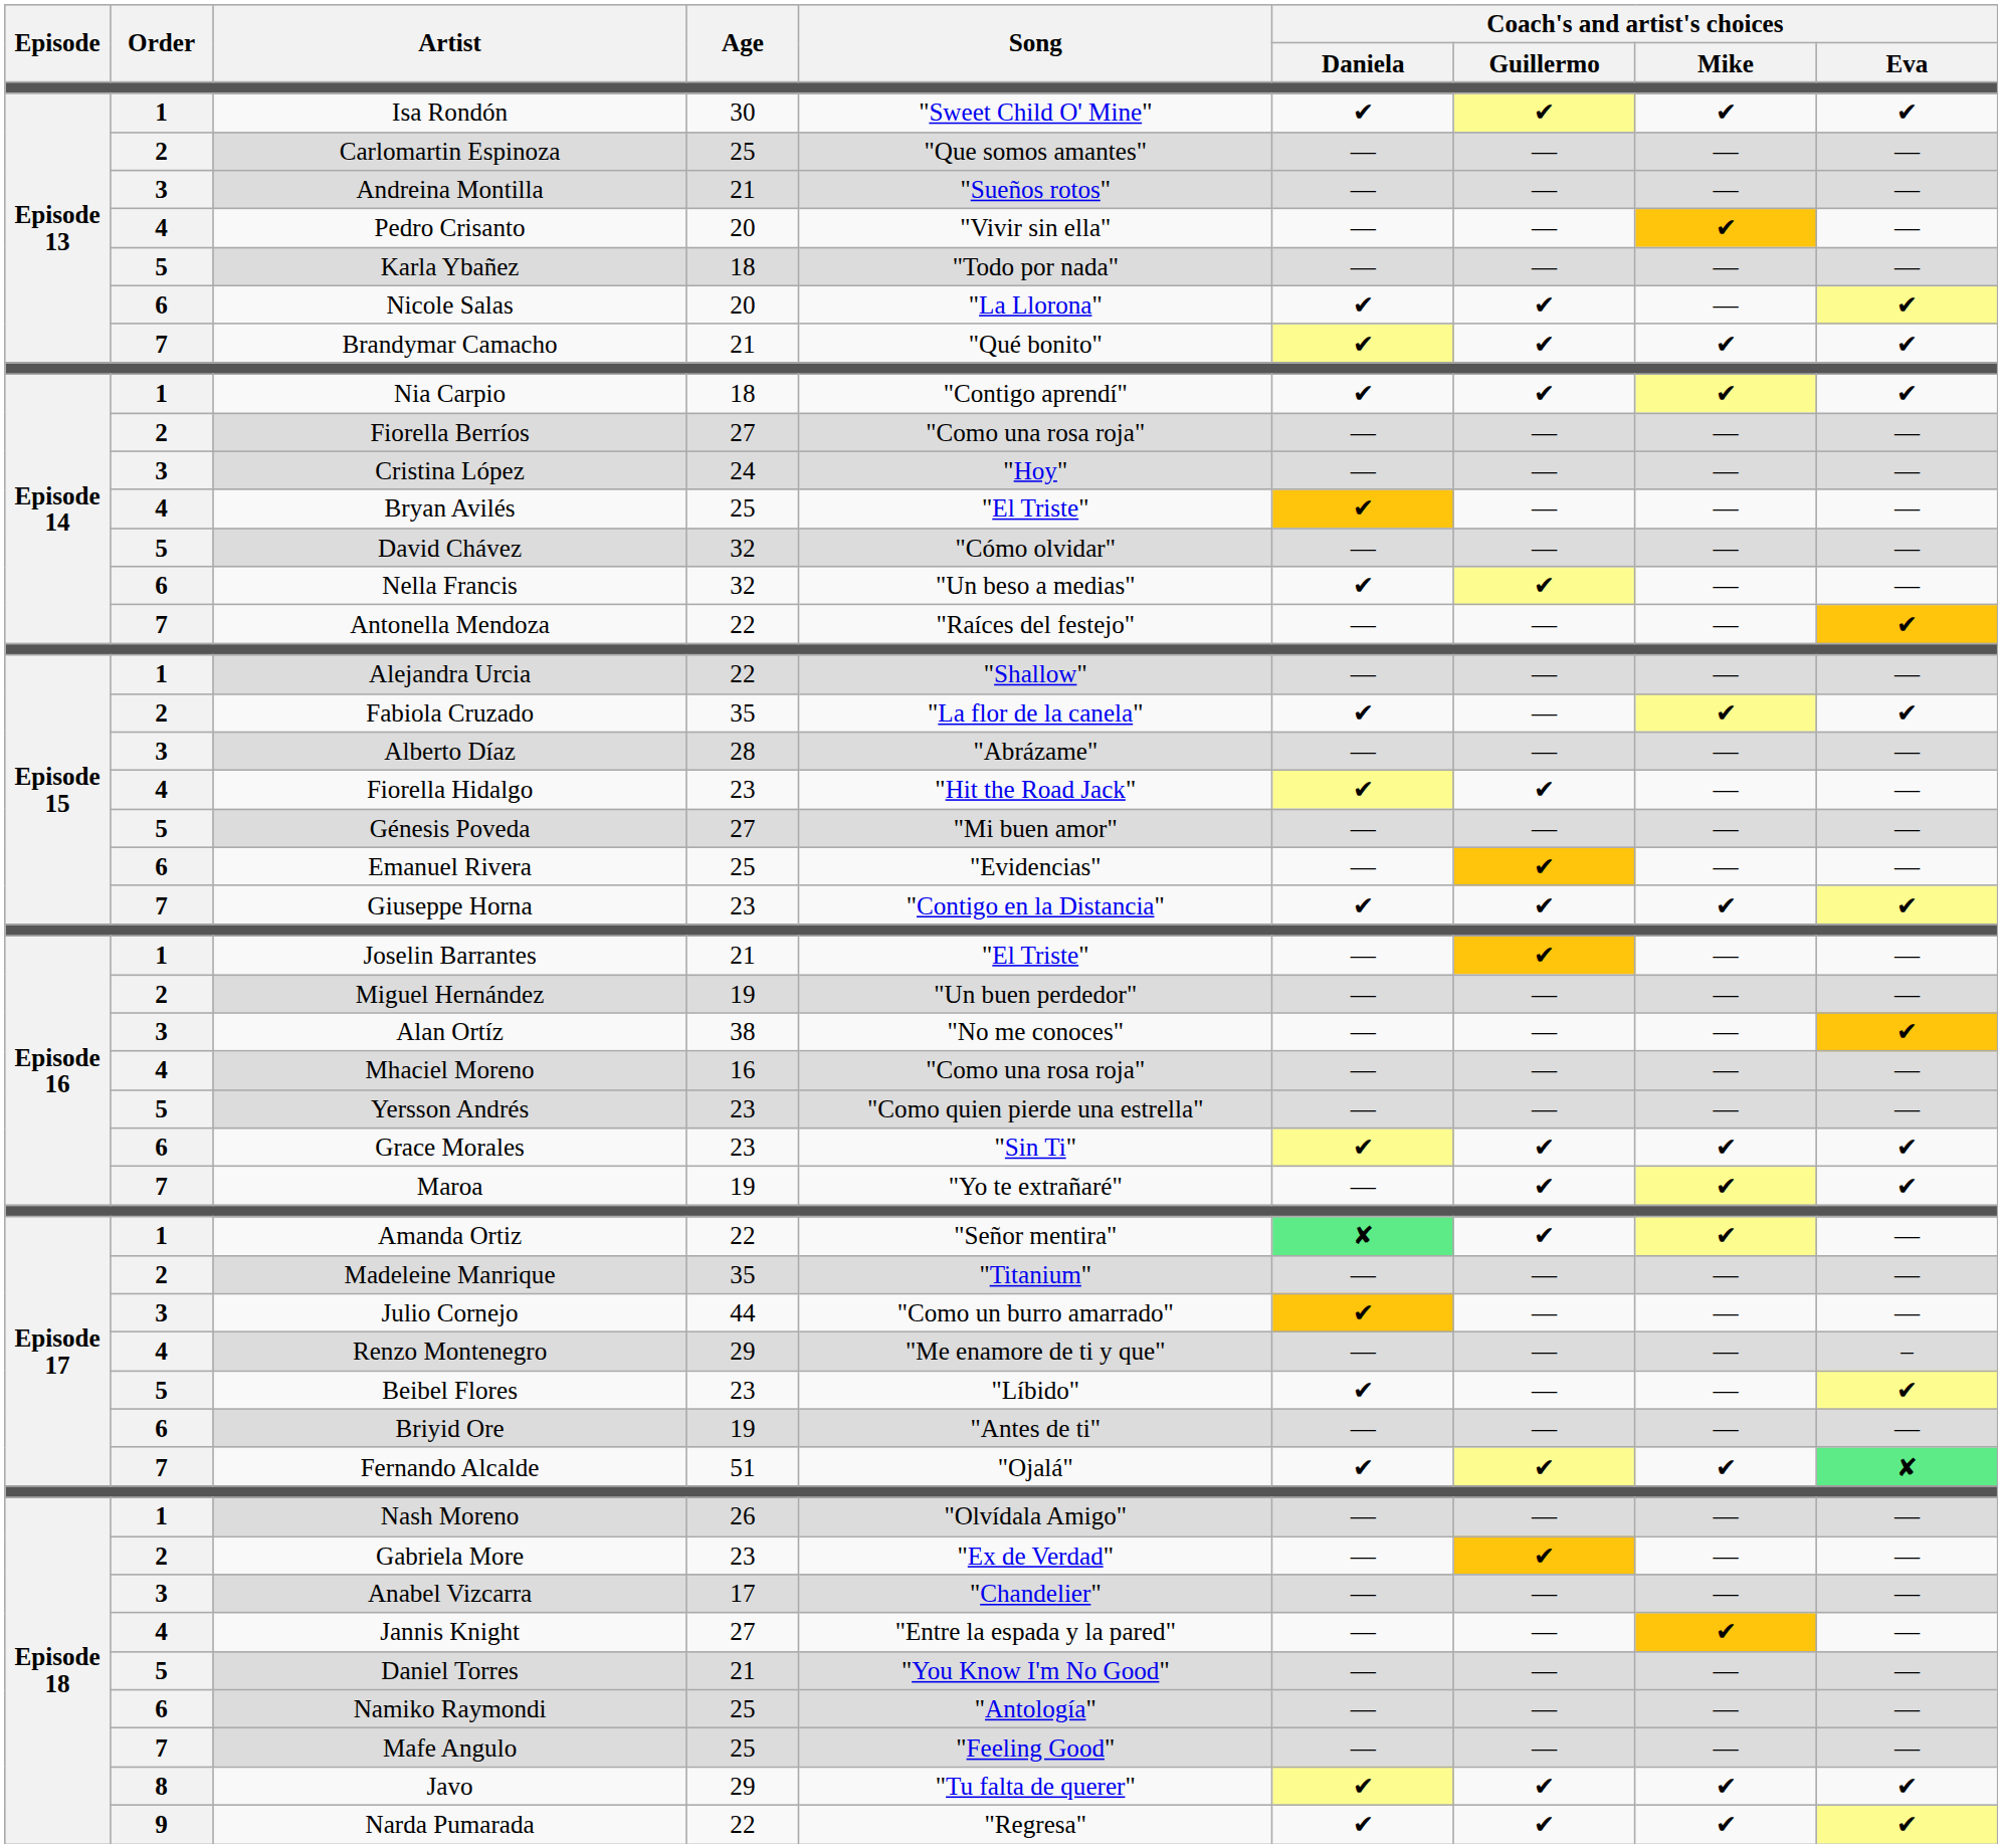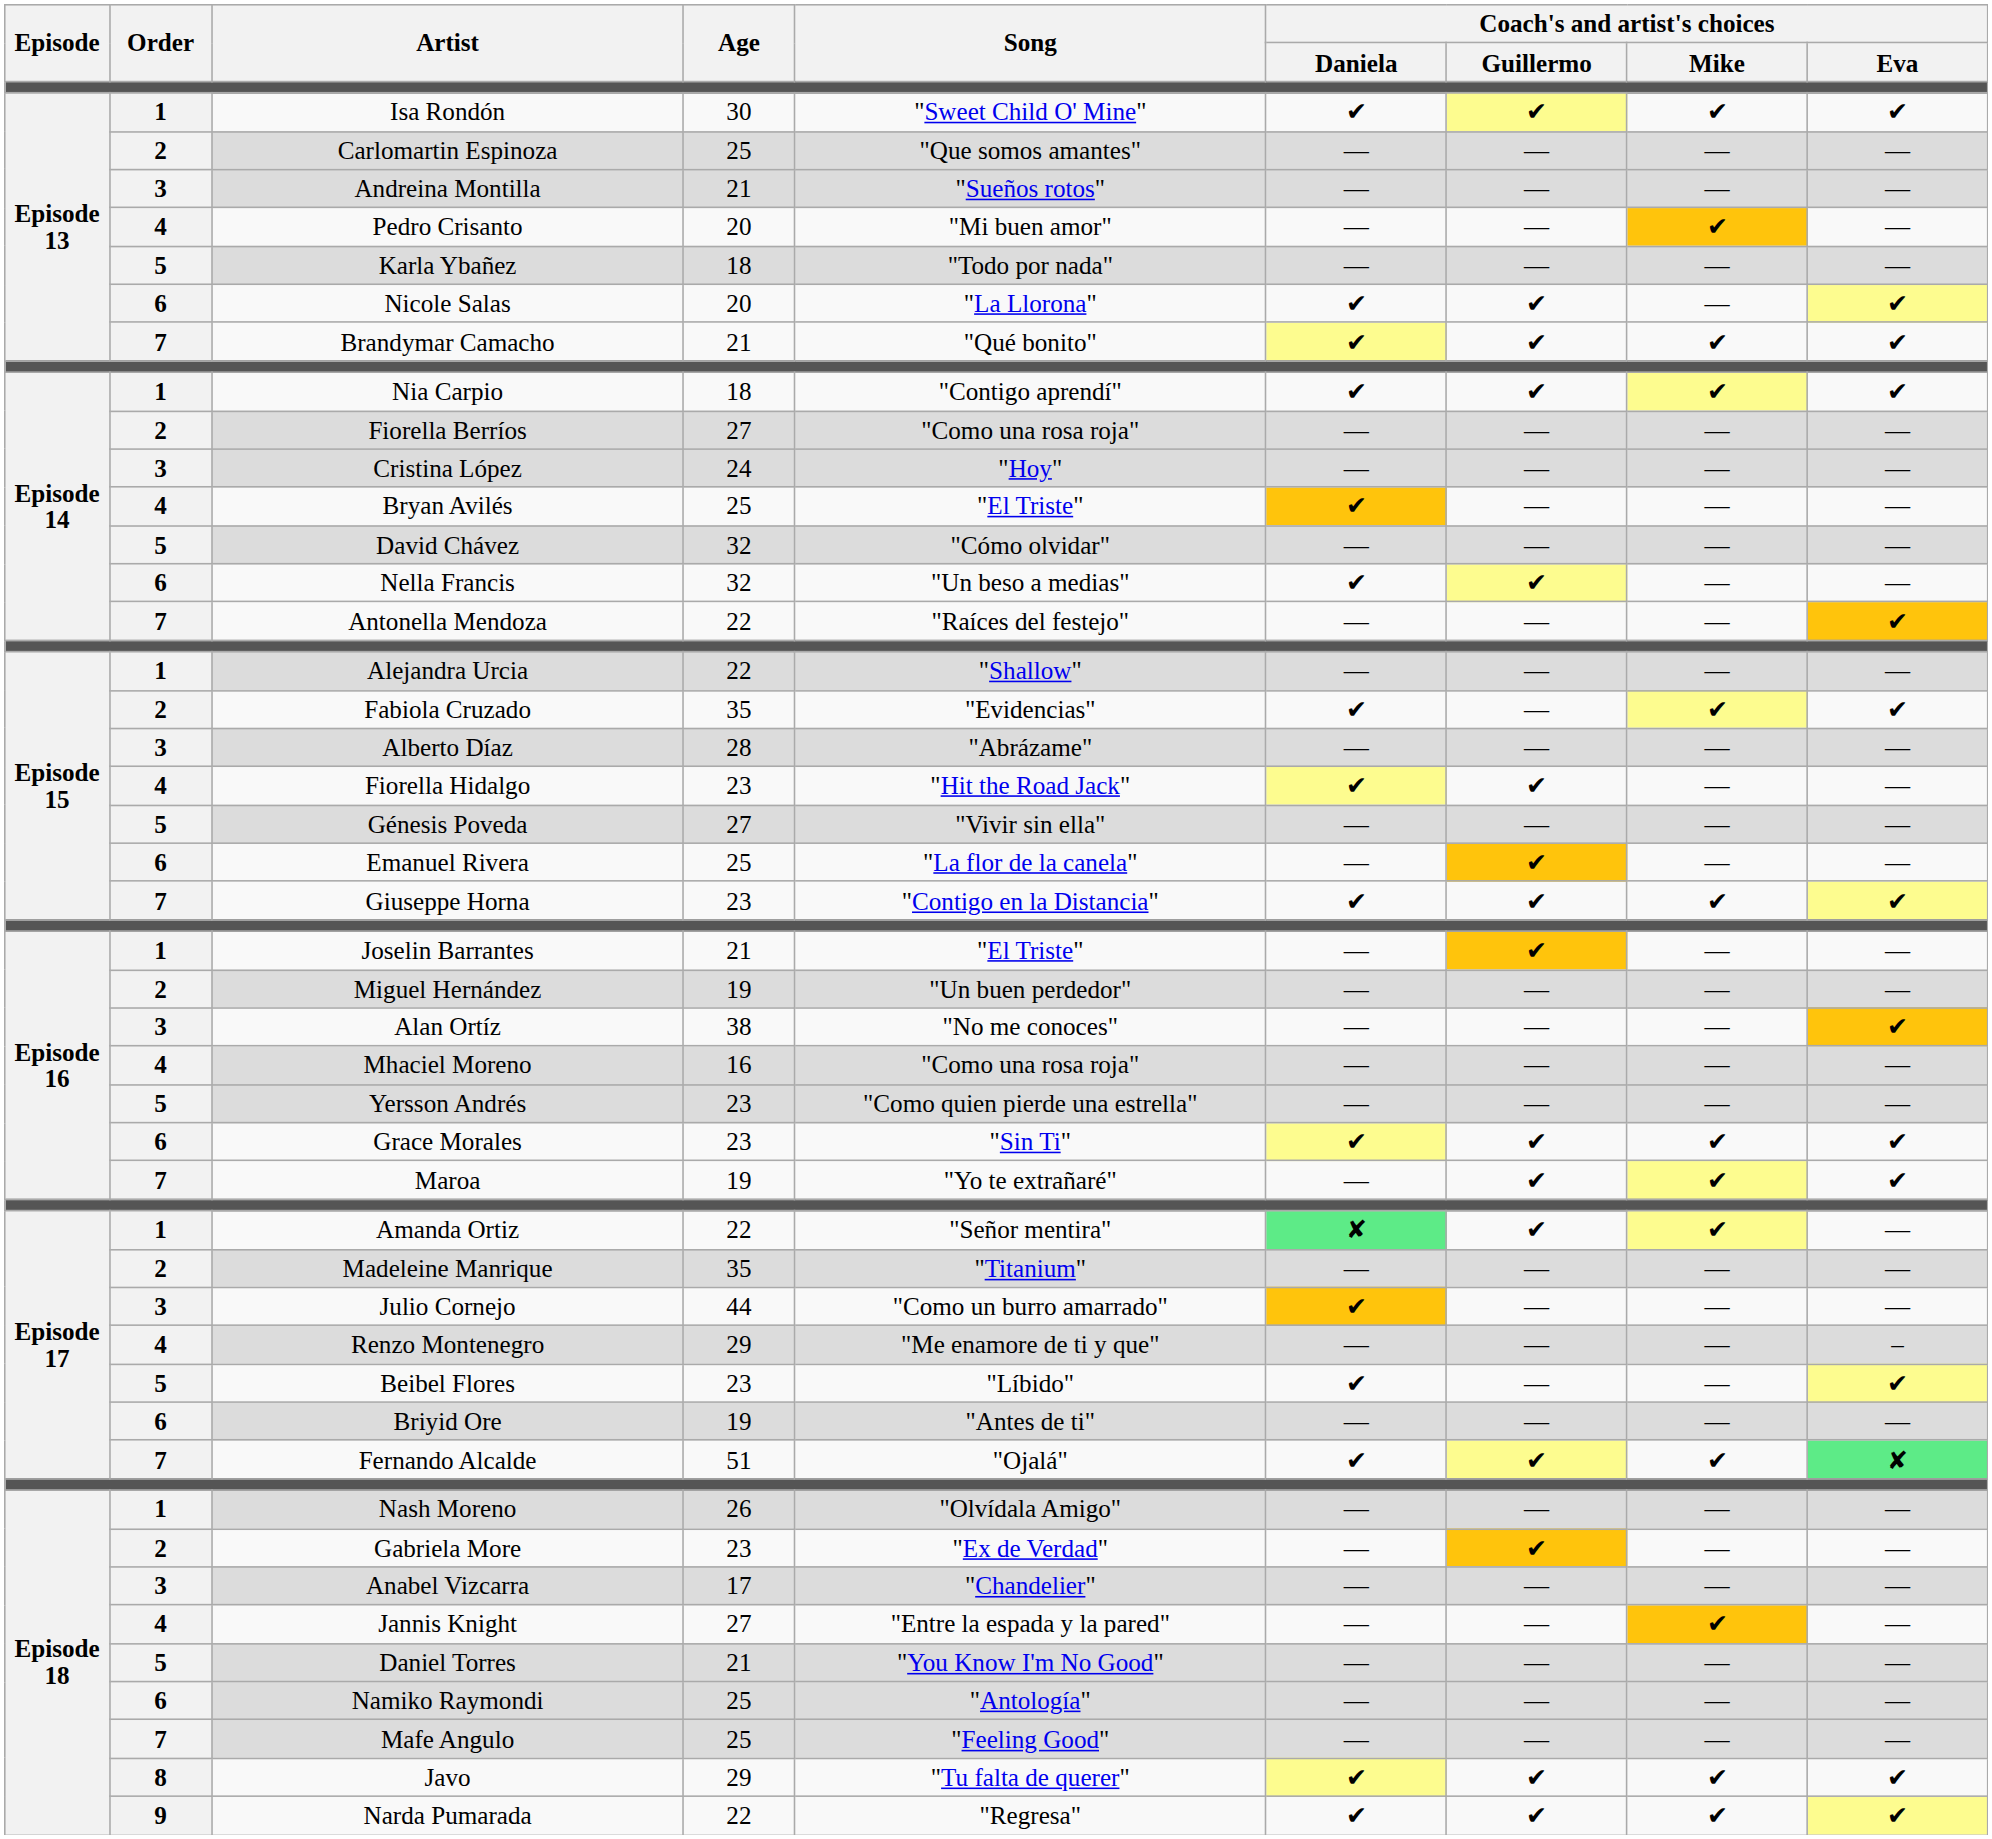Pedro Crisanto | Song: "Vivir sin ella" -> "Mi buen amor"
Fabiola Cruzado | Song: "La flor de la canela" -> "Evidencias"
Génesis Poveda | Song: "Mi buen amor" -> "Vivir sin ella"
Emanuel Rivera | Song: "Evidencias" -> "La flor de la canela"
